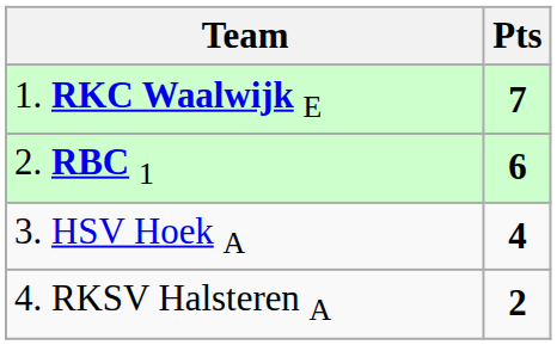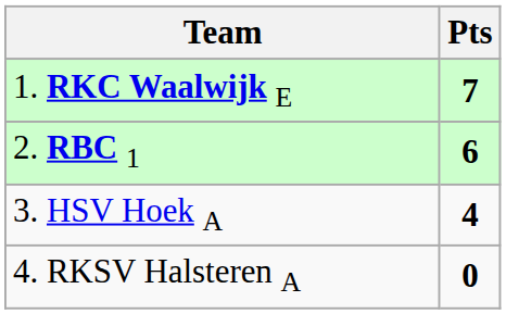4. RKSV Halsteren A | Pts: 2 -> 0
